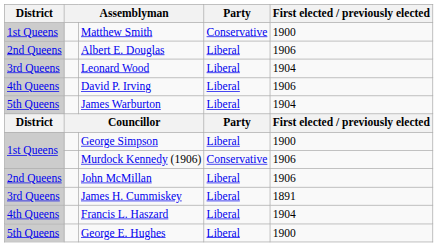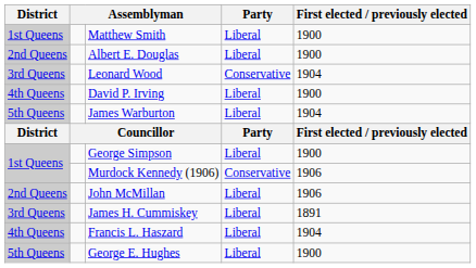Matthew Smith | Party: Conservative -> Liberal
Albert E. Douglas | First elected / previously elected: 1906 -> 1900
Leonard Wood | Party: Liberal -> Conservative
David P. Irving | First elected / previously elected: 1906 -> 1900
